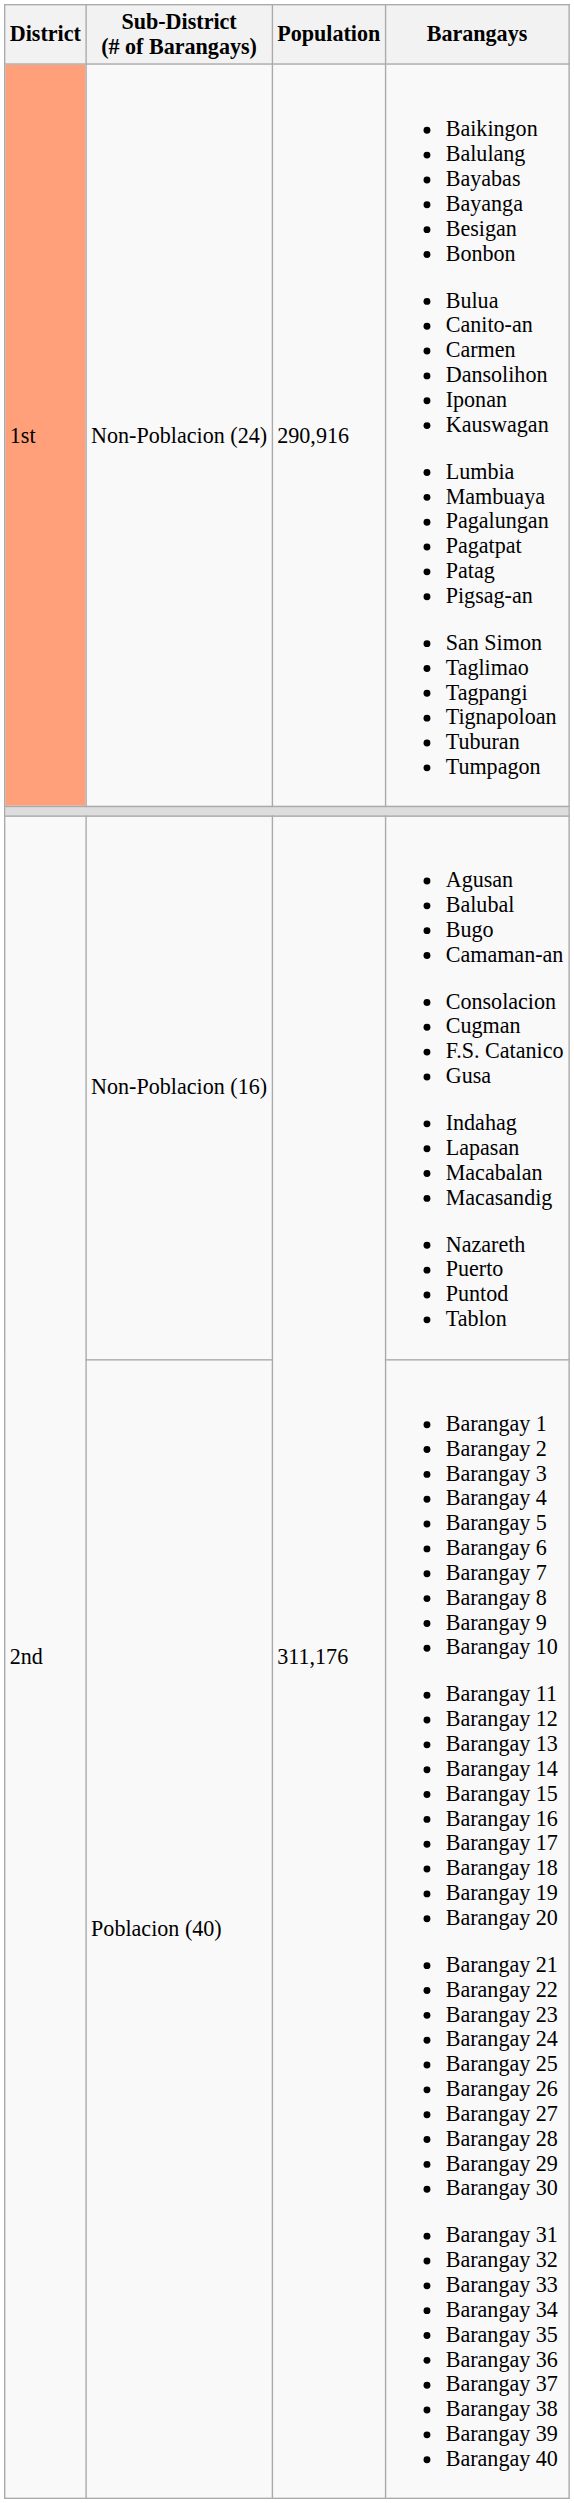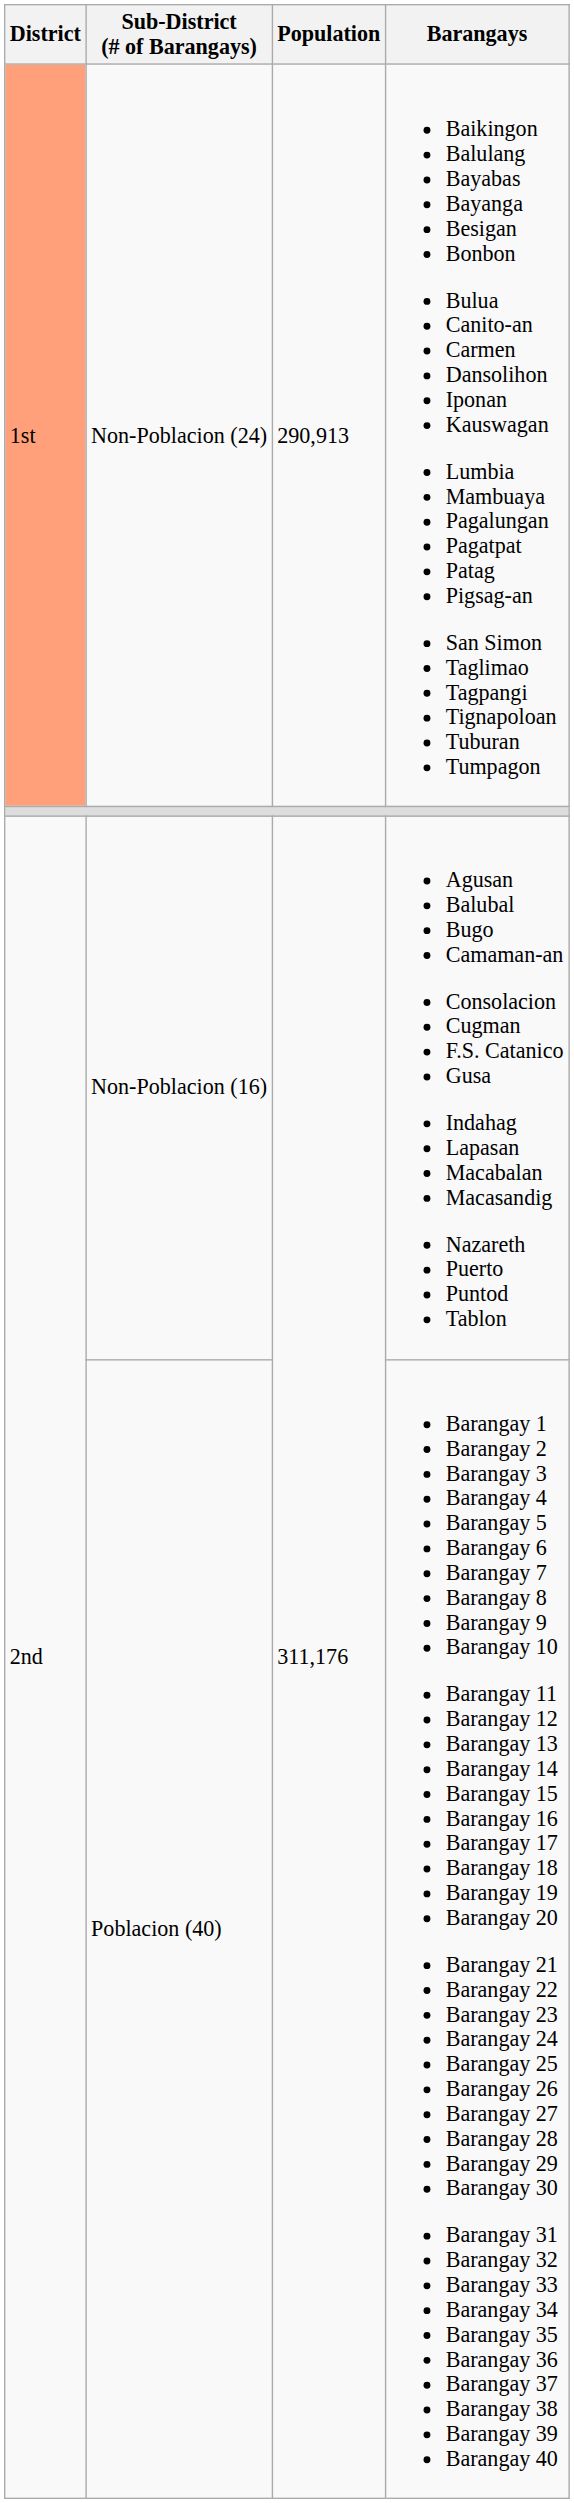Non-Poblacion (24) | Population: 290,916 -> 290,913
